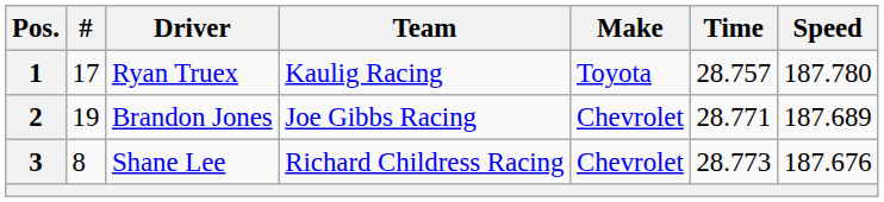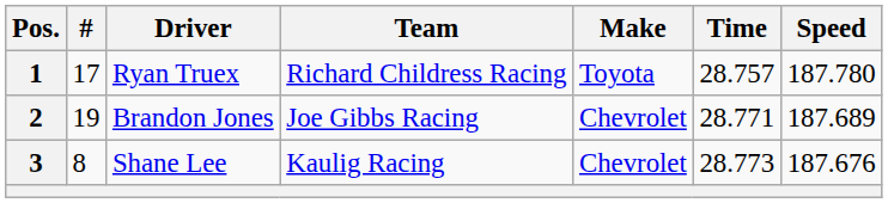Ryan Truex | Team: Kaulig Racing -> Richard Childress Racing
Shane Lee | Team: Richard Childress Racing -> Kaulig Racing
